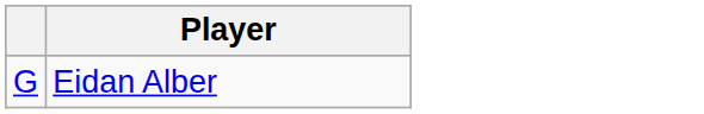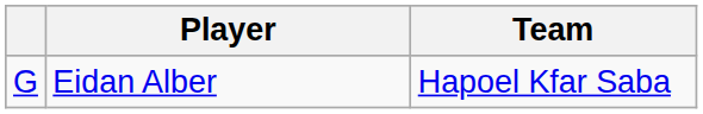+ column: Team | Hapoel Kfar Saba
